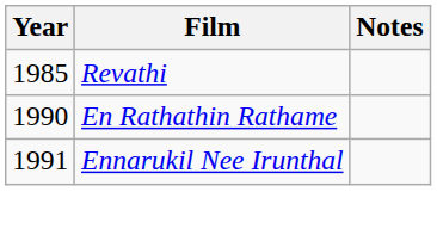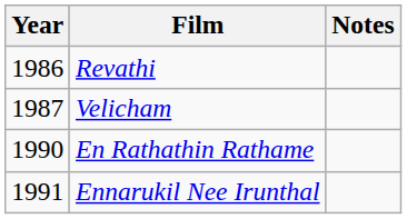Revathi | Year: 1985 -> 1986
+ row: 1987 | Velicham
